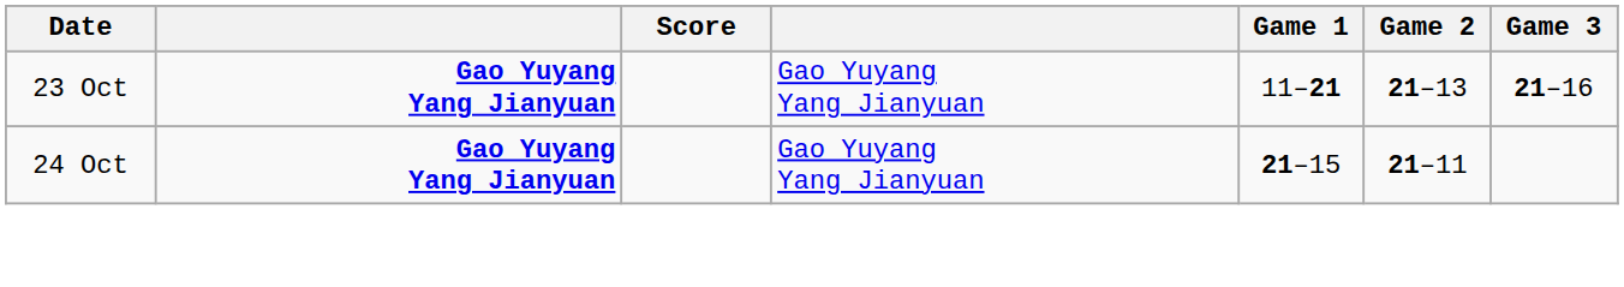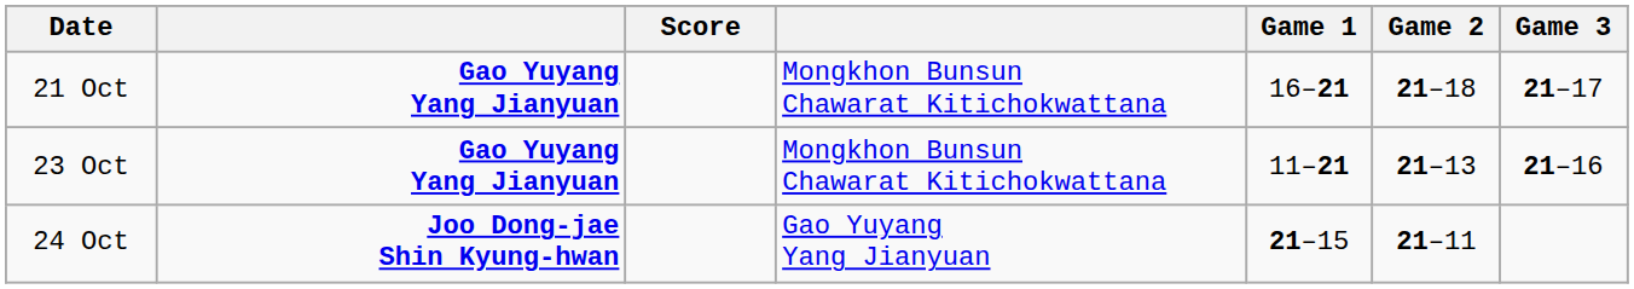+ row: 21 Oct | Gao Yuyang Yang Jianyuan | Mongkhon Bunsun Chawarat Kitichokwattana | 16–21 | 21–18 | 21–17
23 Oct | column 4: Gao Yuyang Yang Jianyuan -> Mongkhon Bunsun Chawarat Kitichokwattana
24 Oct | column 2: Gao Yuyang Yang Jianyuan -> Joo Dong-jae Shin Kyung-hwan
